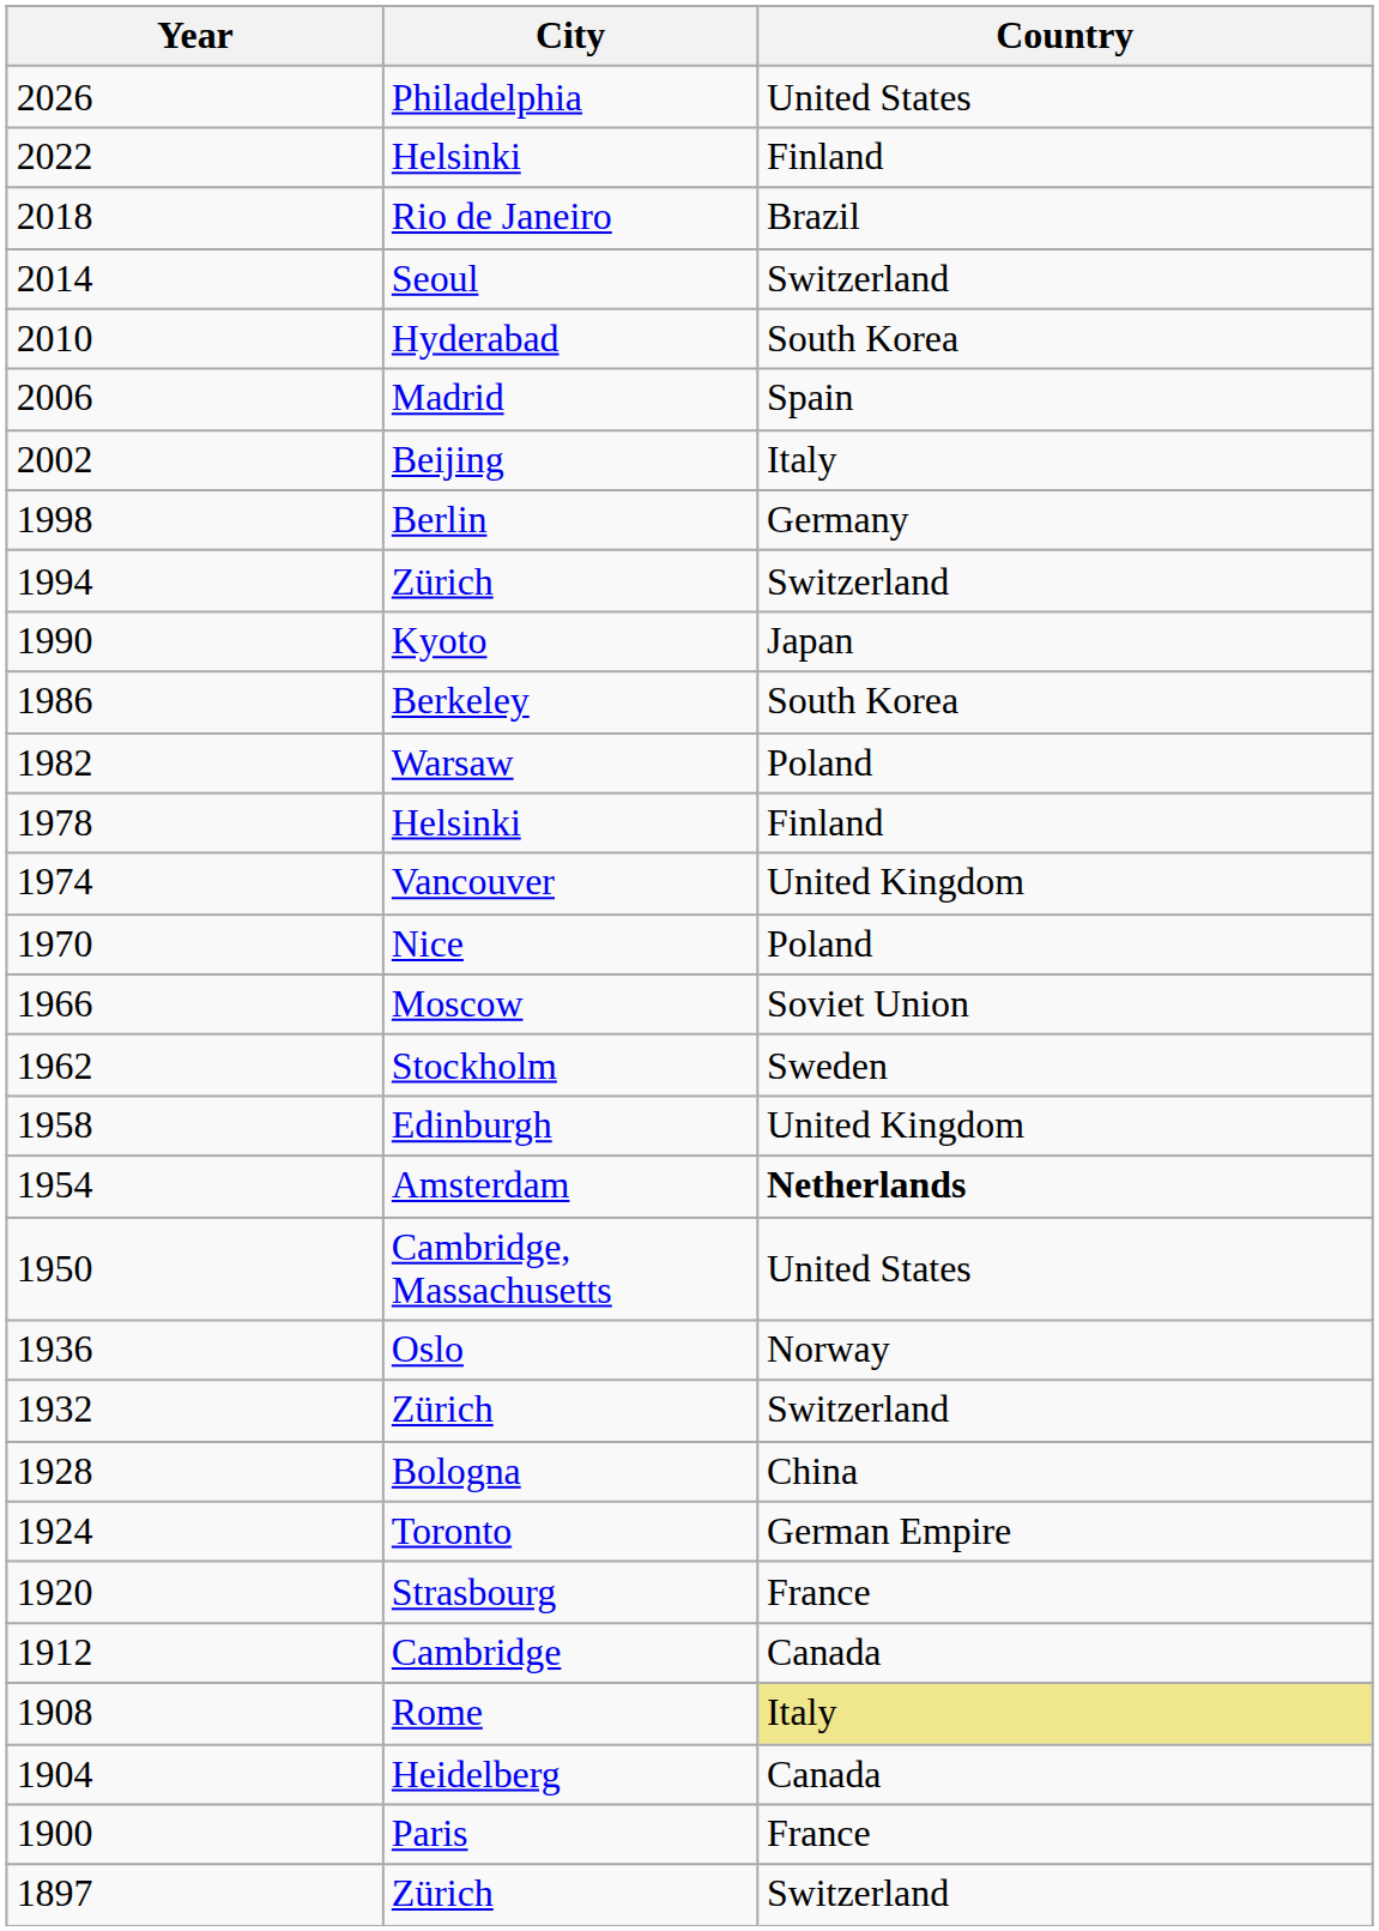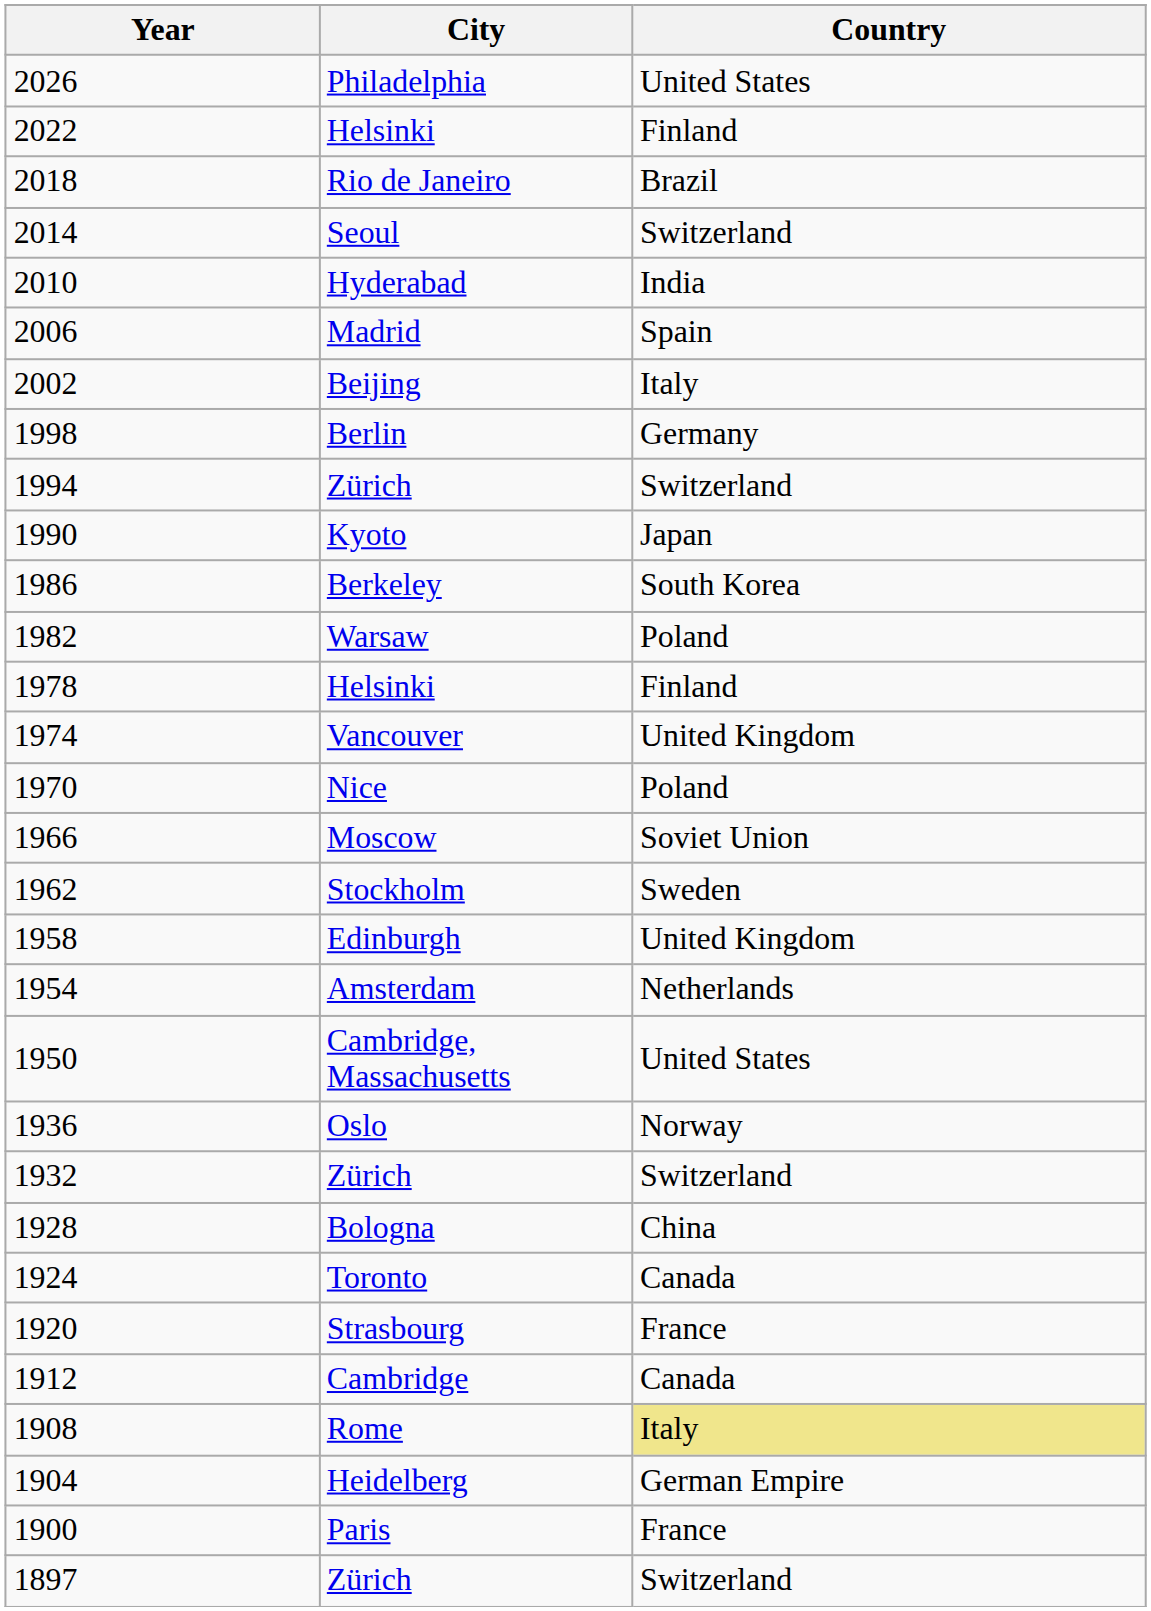Hyderabad | Country: South Korea -> India
Amsterdam | Country: bold -> normal
Toronto | Country: German Empire -> Canada
Heidelberg | Country: Canada -> German Empire
